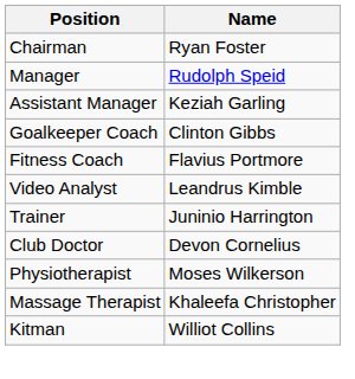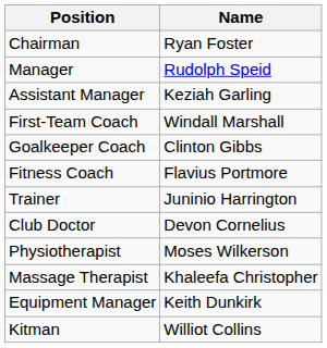+ row: First-Team Coach | Windall Marshall
- row: Video Analyst | Leandrus Kimble
+ row: Equipment Manager | Keith Dunkirk
